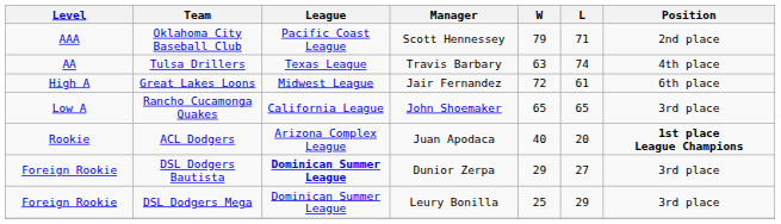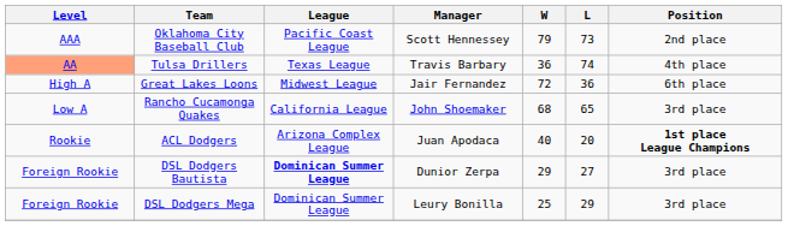Oklahoma City Baseball Club | L: 71 -> 73
Tulsa Drillers | Level: no background -> lightsalmon background
Tulsa Drillers | W: 63 -> 36
Great Lakes Loons | L: 61 -> 36
Rancho Cucamonga Quakes | W: 65 -> 68
